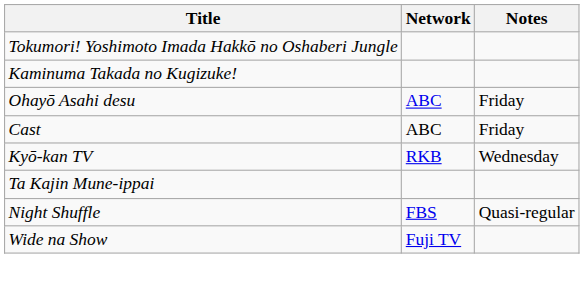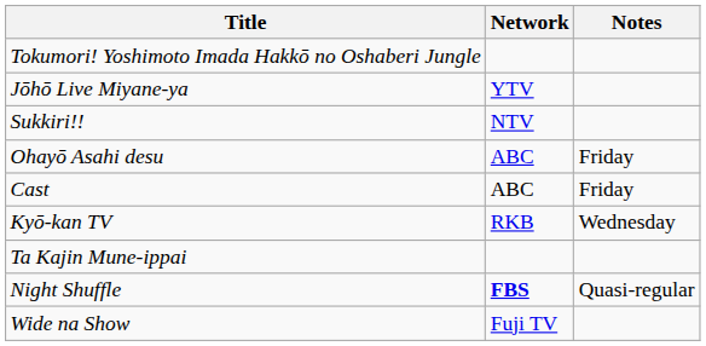- row: Kaminuma Takada no Kugizuke!
+ row: Jōhō Live Miyane-ya | YTV
+ row: Sukkiri!! | NTV
Night Shuffle | Network: normal -> bold
